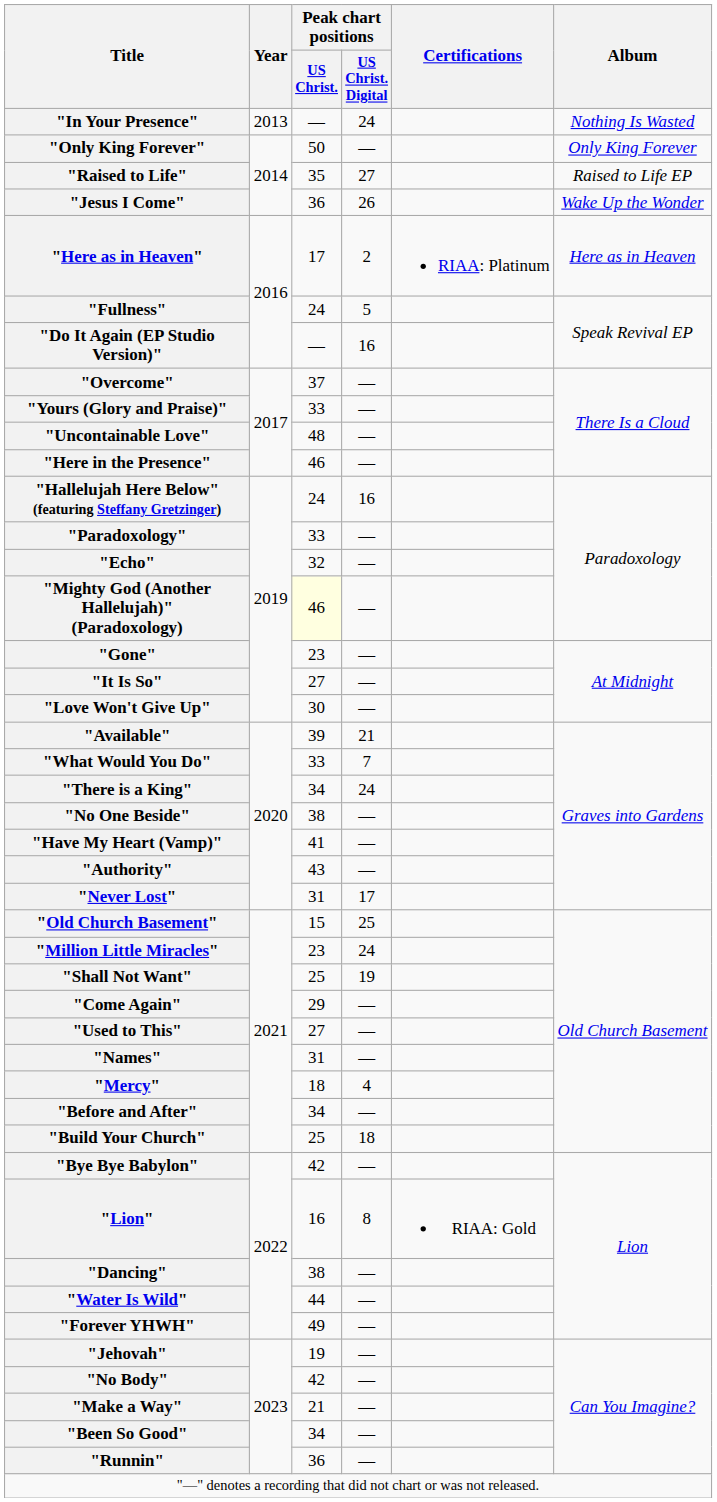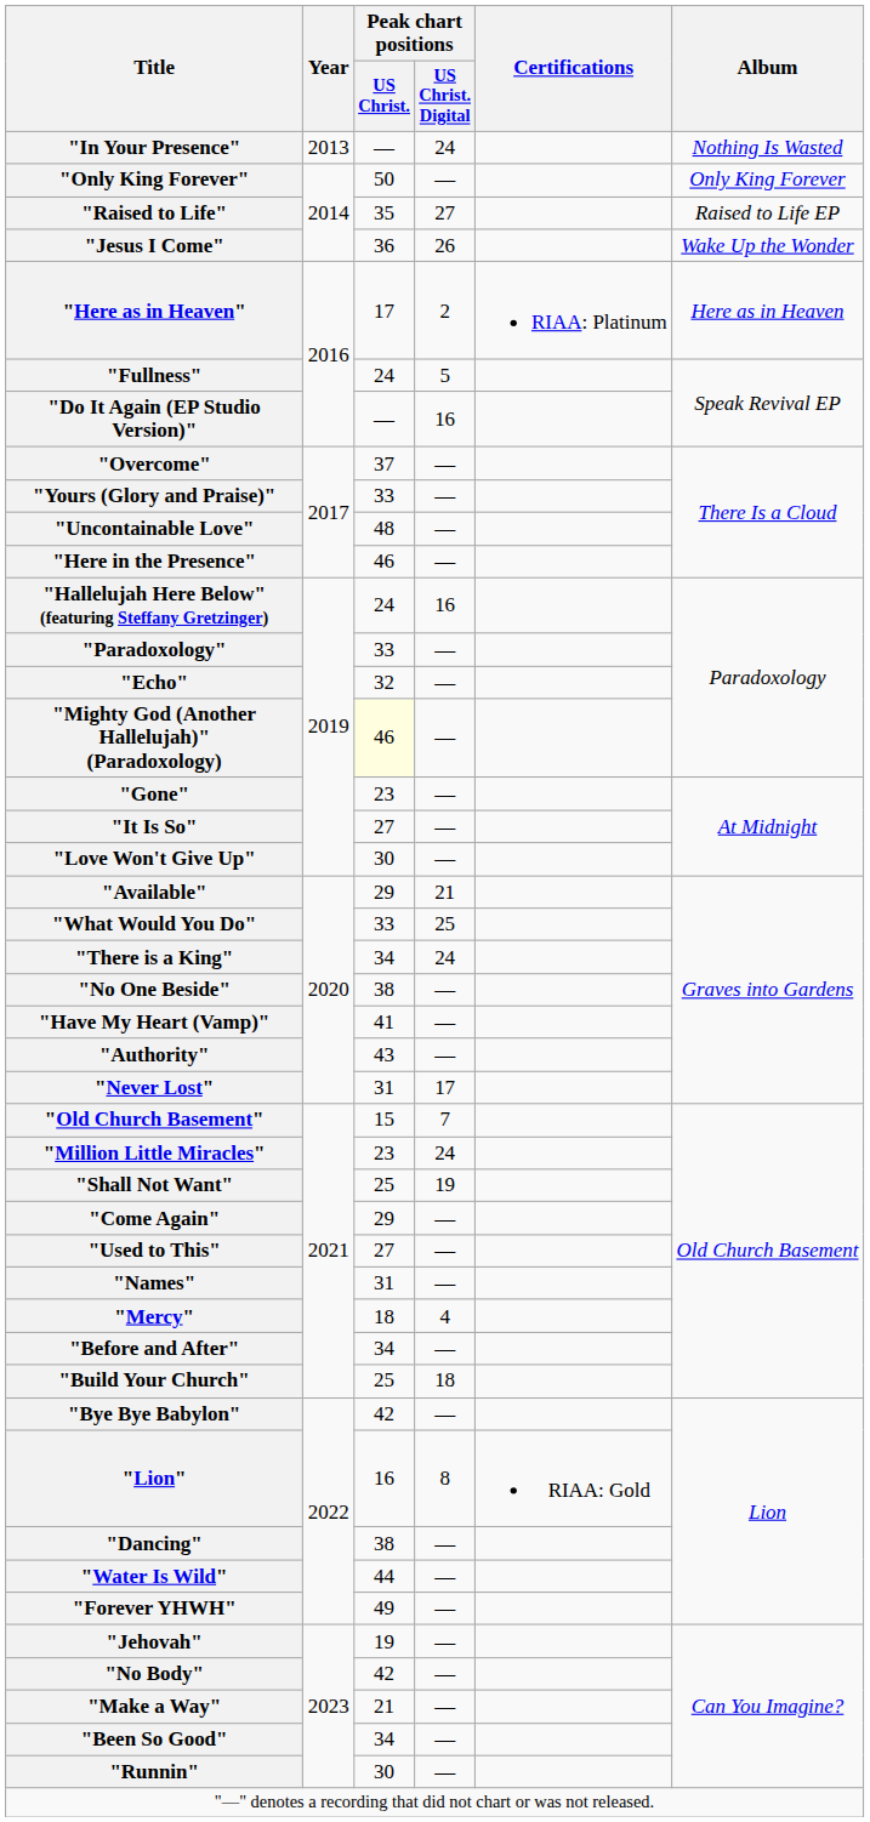"Available" | Peak chart positions / US Christ.: 39 -> 29
"What Would You Do" | Peak chart positions / US Christ. Digital: 7 -> 25
"Old Church Basement" | Peak chart positions / US Christ. Digital: 25 -> 7
"Runnin" | Peak chart positions / US Christ.: 36 -> 30
